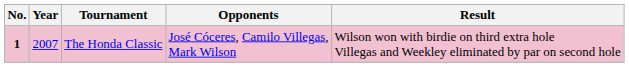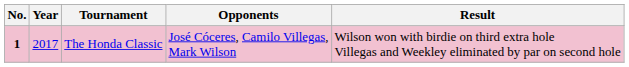The Honda Classic | Year: 2007 -> 2017
